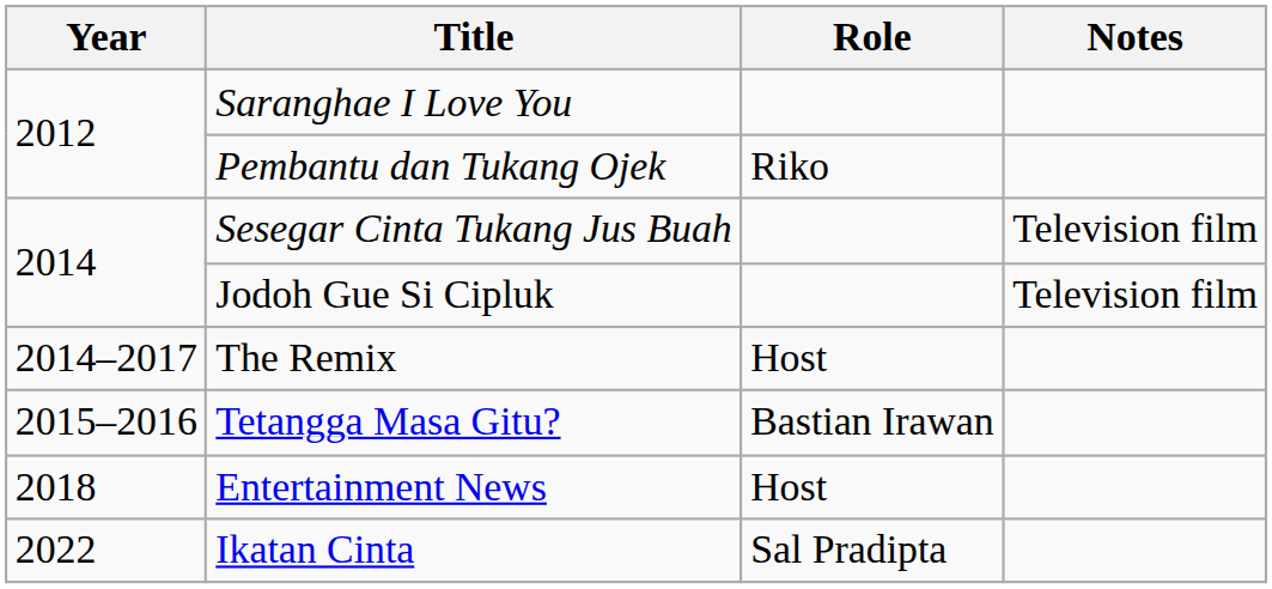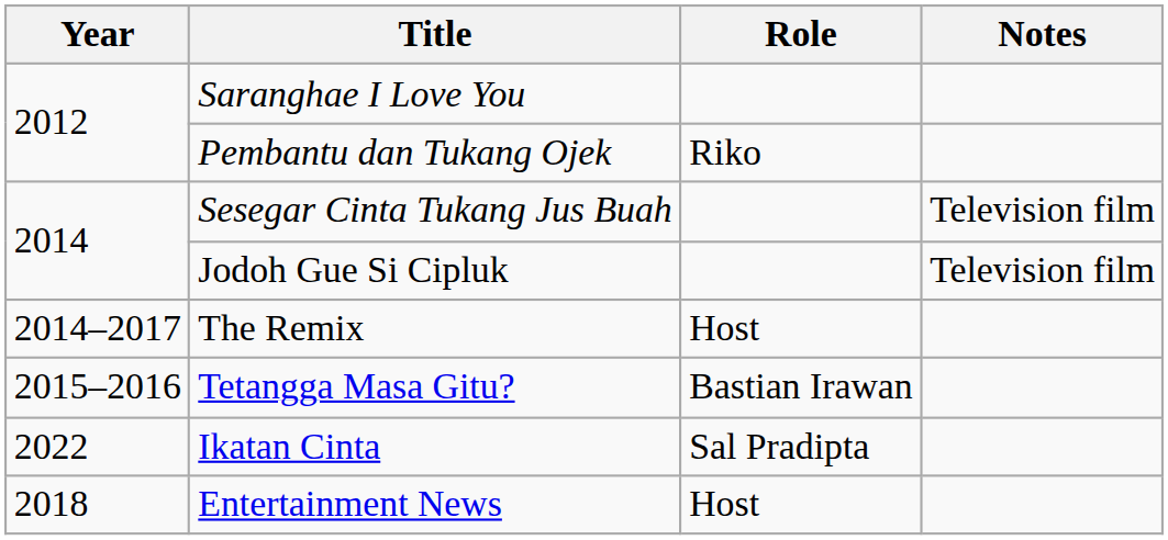rows swapped: Entertainment News <-> Ikatan Cinta
